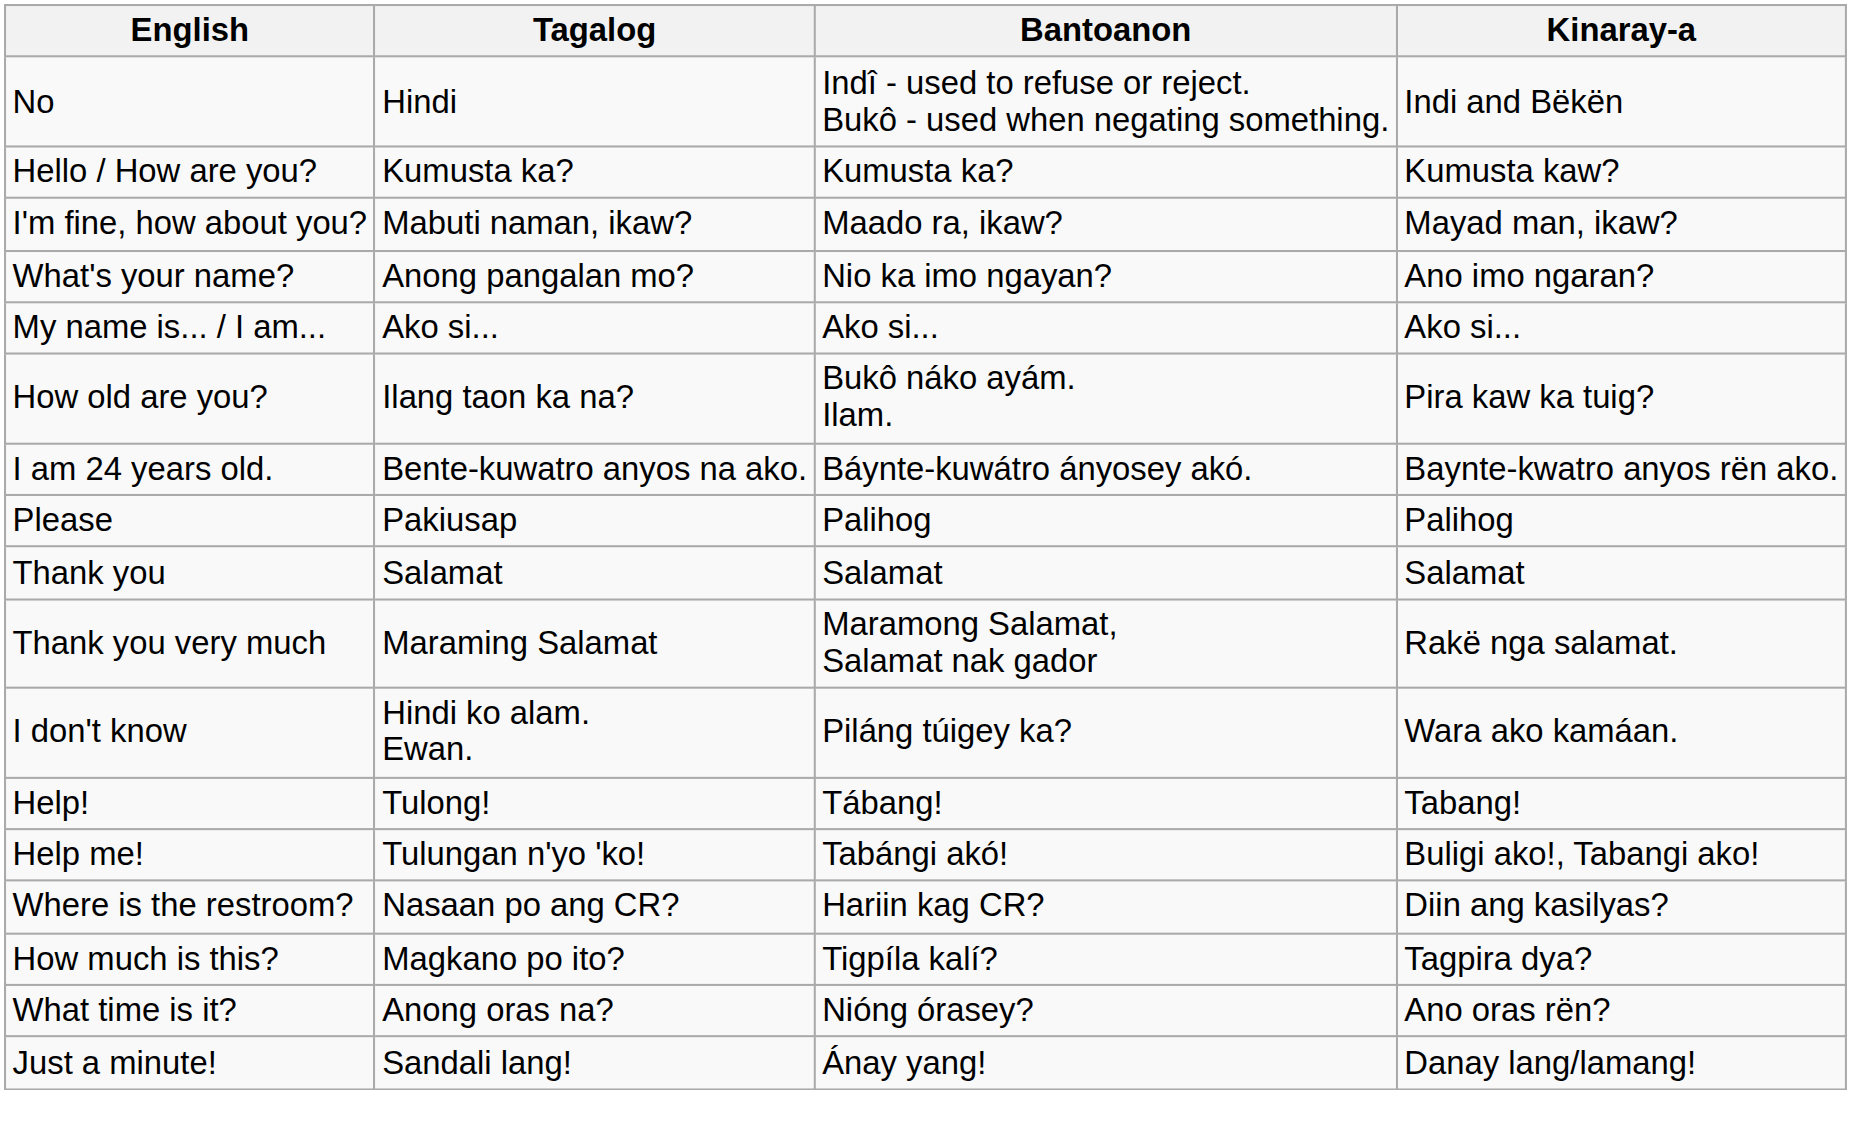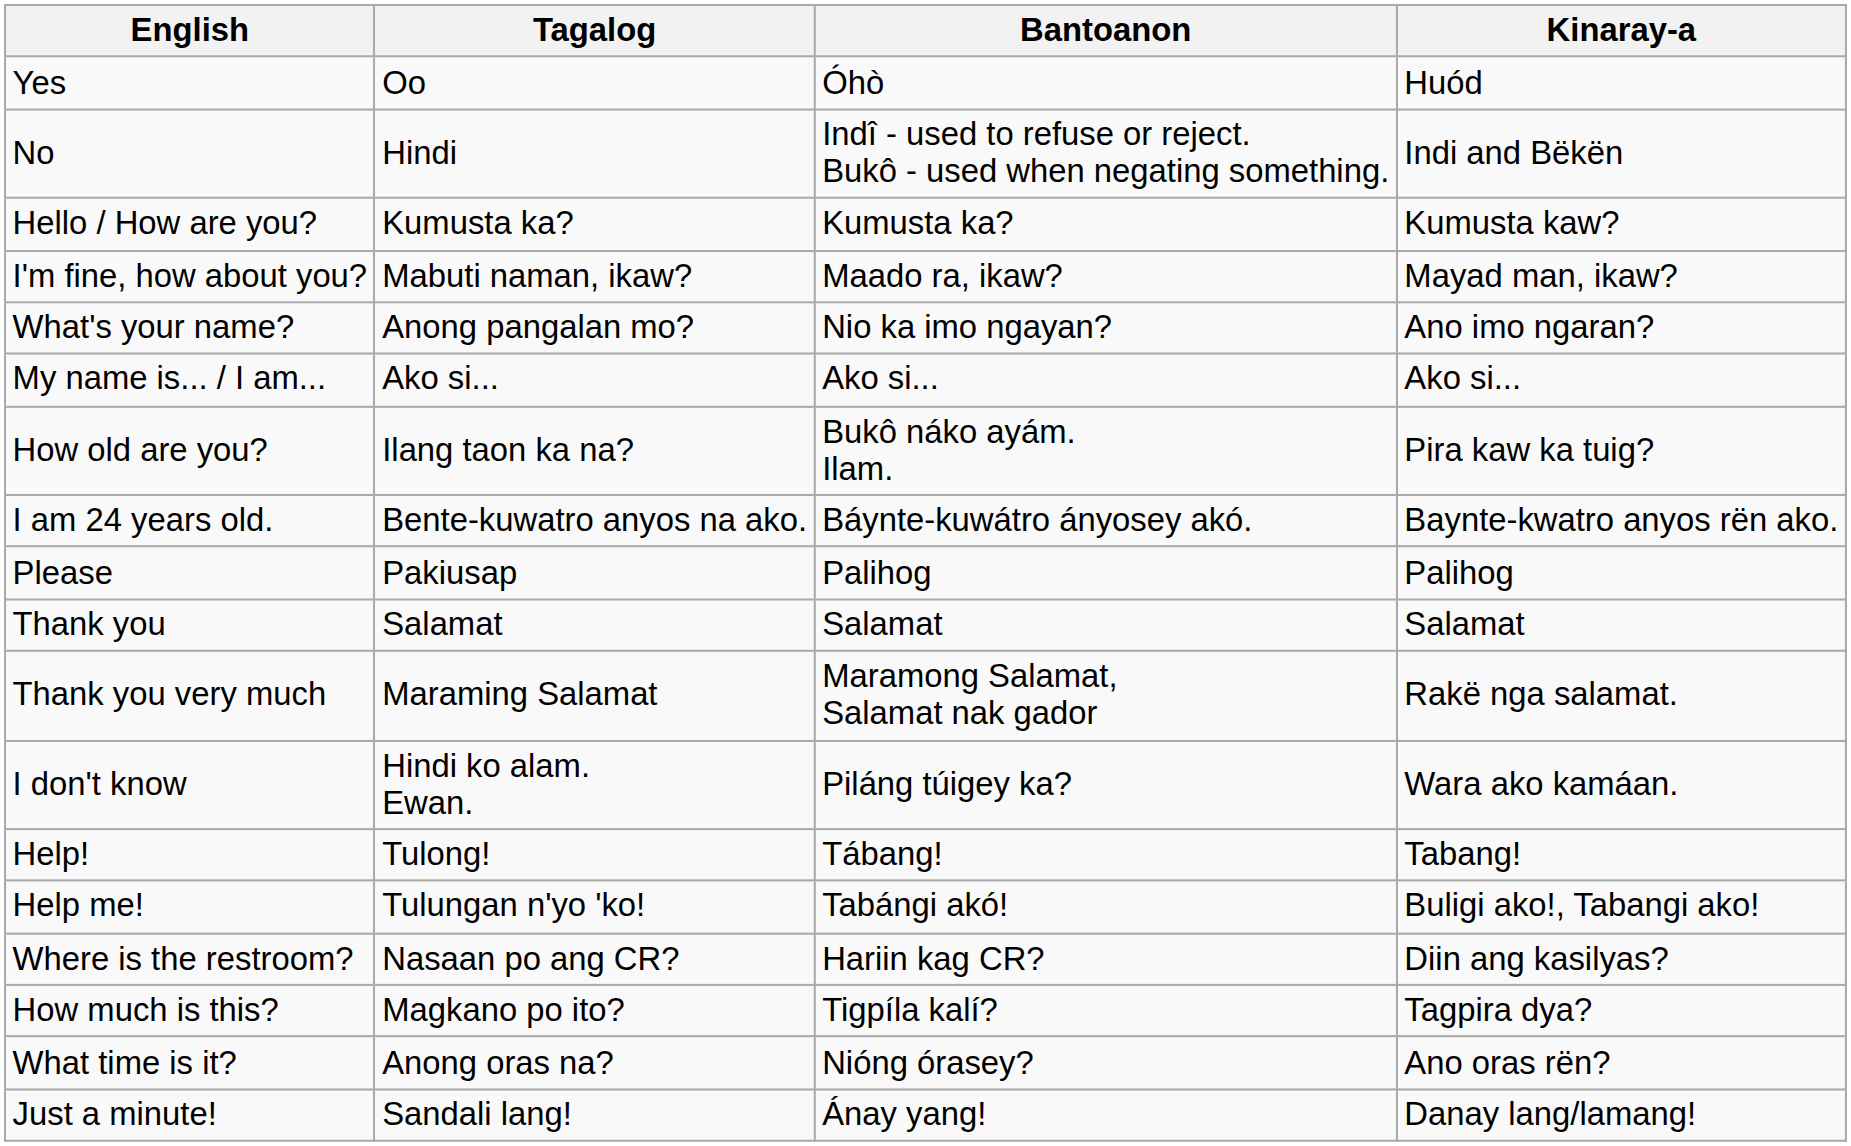+ row: Yes | Oo | Óhò | Huód
